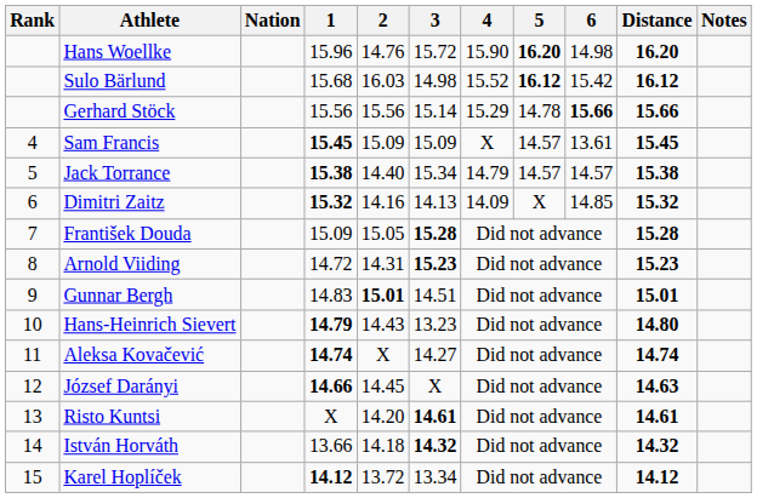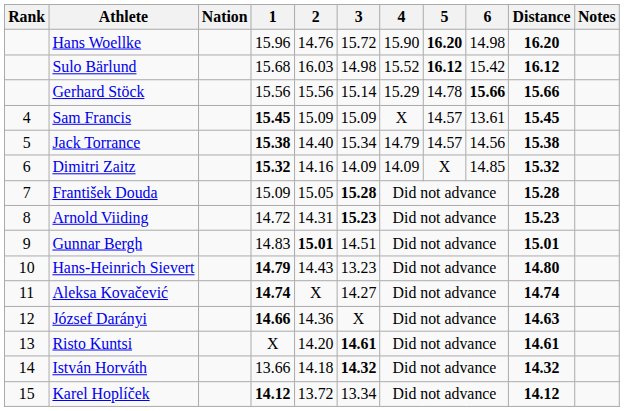Jack Torrance | 6: 14.57 -> 14.56
Dimitri Zaitz | 3: 14.13 -> 14.09
József Darányi | 2: 14.45 -> 14.36
